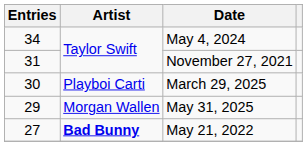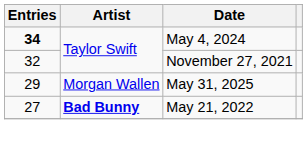May 4, 2024 | Entries: normal -> bold
November 27, 2021 | Entries: 31 -> 32
- row: 30 | Playboi Carti | March 29, 2025
